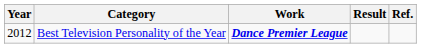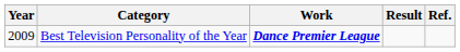Best Television Personality of the Year | Year: 2012 -> 2009
